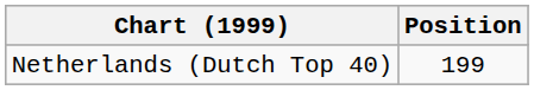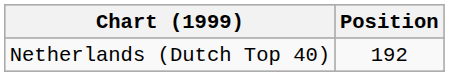Netherlands (Dutch Top 40) | Position: 199 -> 192
